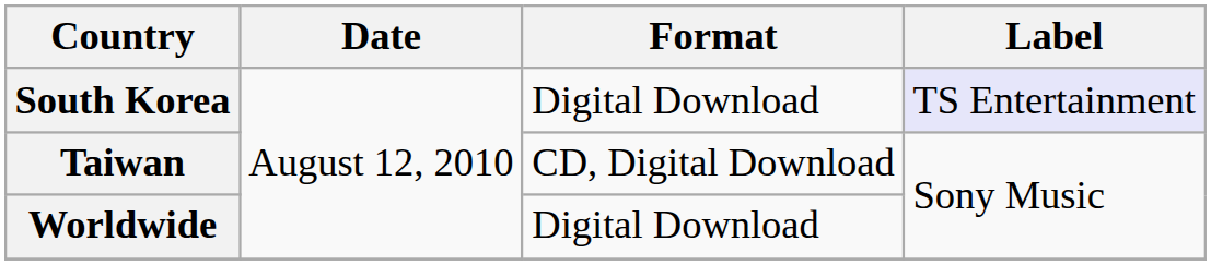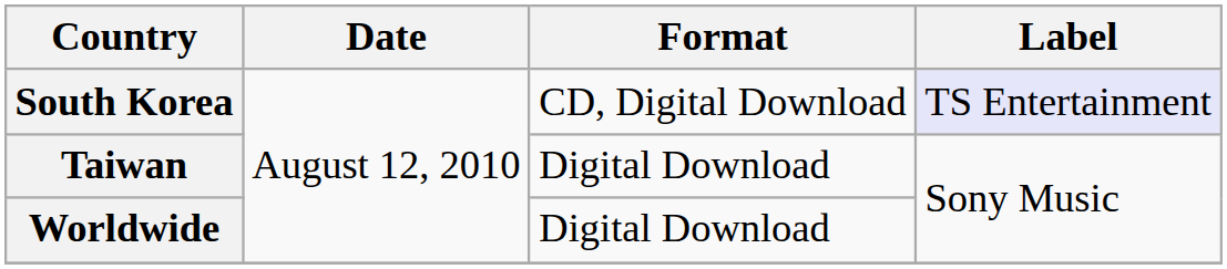South Korea | Format: Digital Download -> CD, Digital Download
Taiwan | Format: CD, Digital Download -> Digital Download
